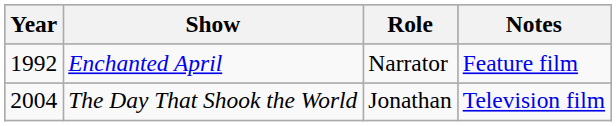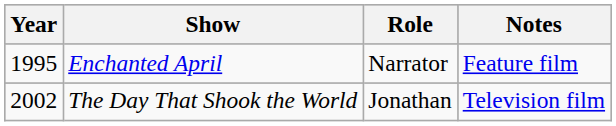Enchanted April | Year: 1992 -> 1995
The Day That Shook the World | Year: 2004 -> 2002
